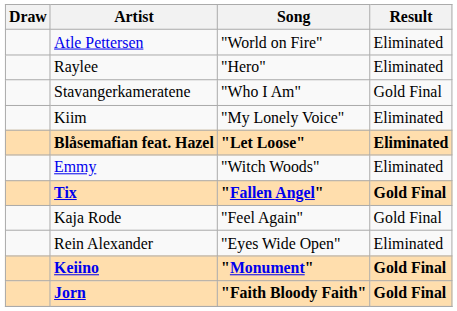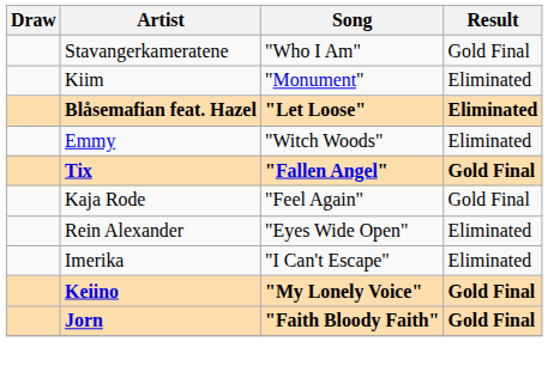- row: Atle Pettersen | "World on Fire" | Eliminated
- row: Raylee | "Hero" | Eliminated
Kiim | Song: "My Lonely Voice" -> "Monument"
+ row: Imerika | "I Can't Escape" | Eliminated
Keiino | Song: "Monument" -> "My Lonely Voice"
